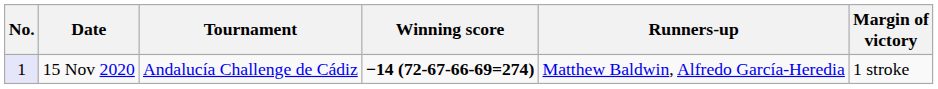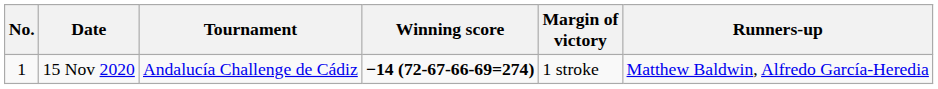columns swapped: Margin of victory <-> Runners-up
15 Nov 2020 | No.: lavender background -> no background
